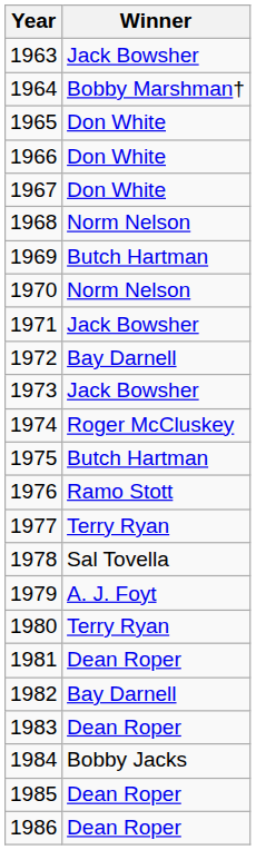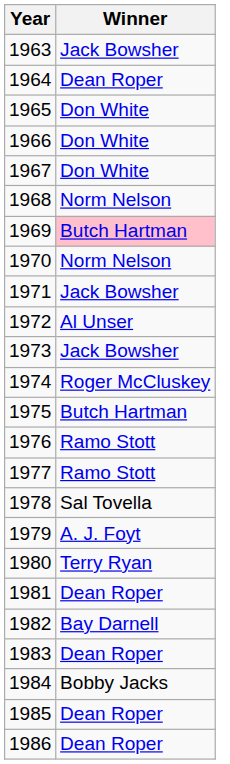1964 | Winner: Bobby Marshman† -> Dean Roper
1969 | Winner: no background -> pink background
1972 | Winner: Bay Darnell -> Al Unser
1977 | Winner: Terry Ryan -> Ramo Stott
